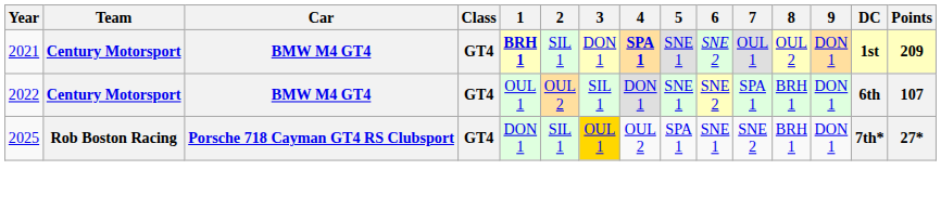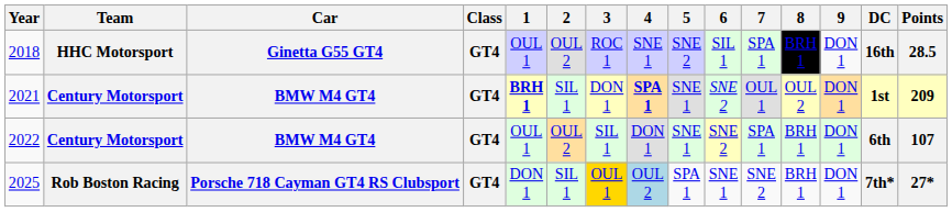+ row: 2018 | HHC Motorsport | Ginetta G55 GT4 | GT4 | OUL 1 | OUL 2 | ROC 1 | SNE 1 | SNE 2 | SIL 1 | SPA 1 | BRH 1 | DON 1 | 16th | 28.5
2025 | 4: no background -> lightblue background
